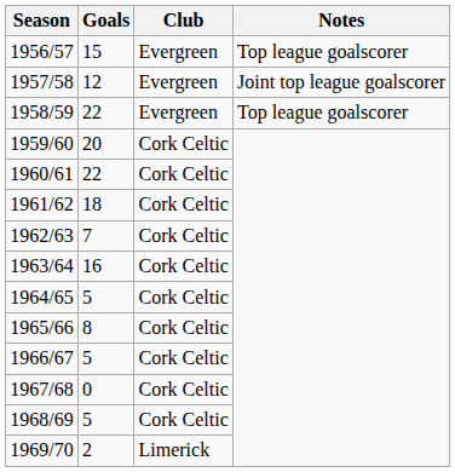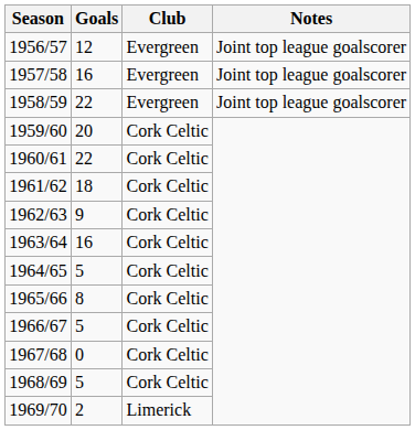1956/57 | Goals: 15 -> 12
1956/57 | Notes: Top league goalscorer -> Joint top league goalscorer
1957/58 | Goals: 12 -> 16
1958/59 | Notes: Top league goalscorer -> Joint top league goalscorer
1962/63 | Goals: 7 -> 9
